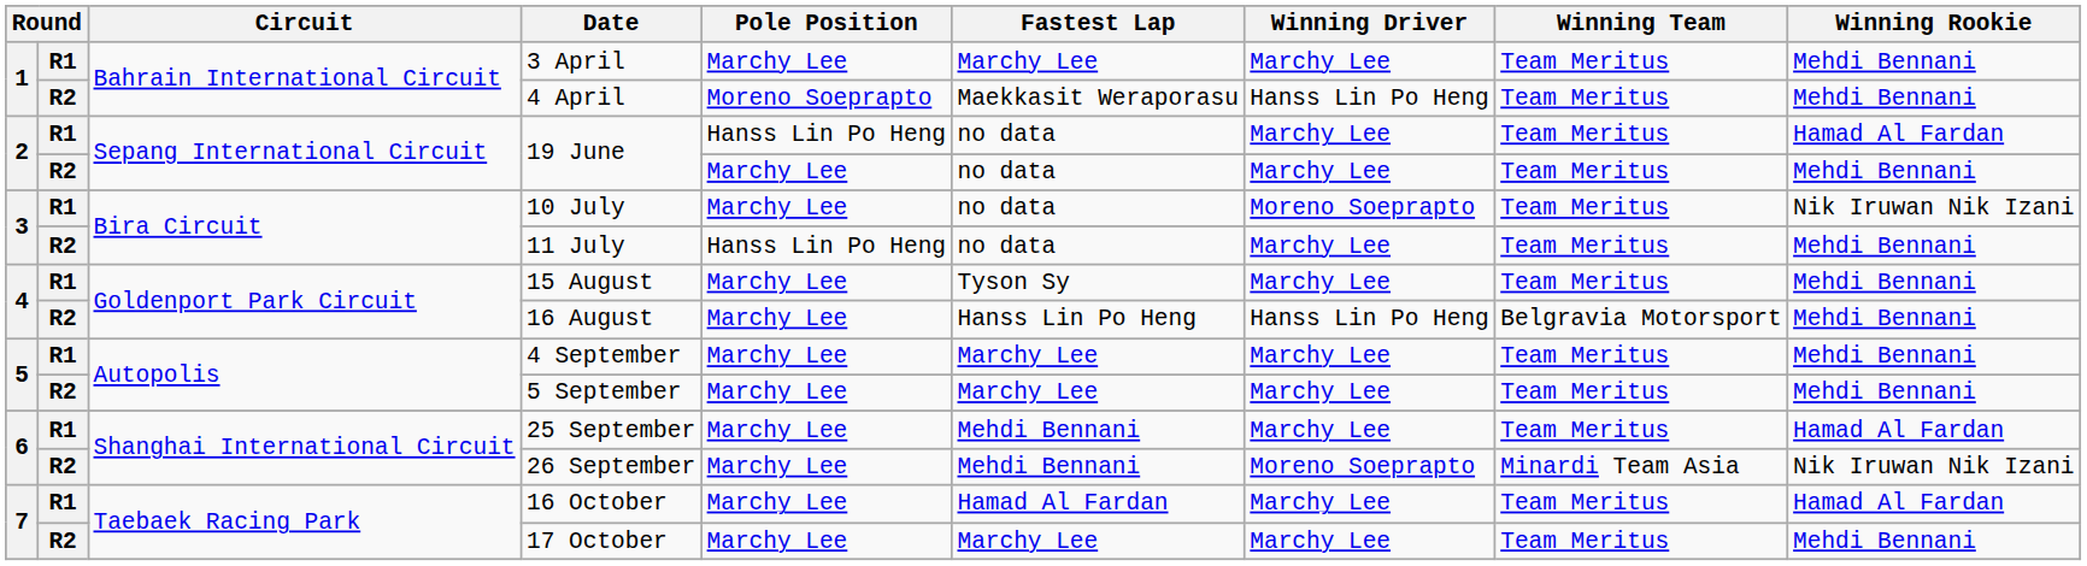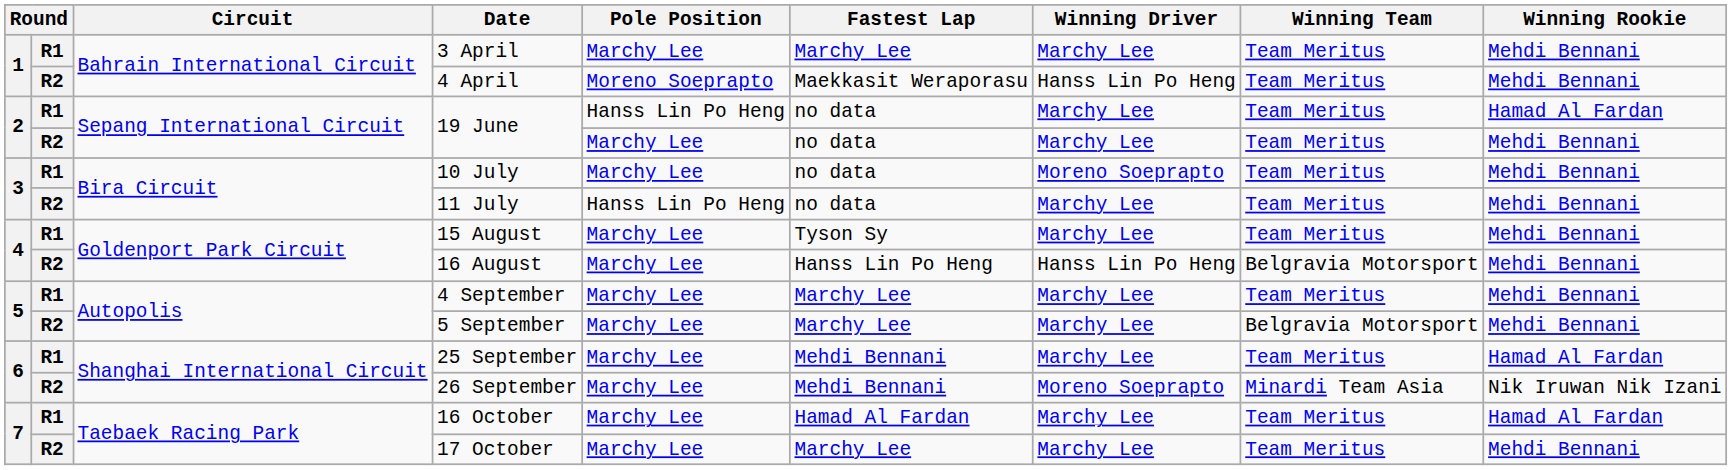10 July | Winning Rookie: Nik Iruwan Nik Izani -> Mehdi Bennani
5 September | Winning Team: Team Meritus -> Belgravia Motorsport
